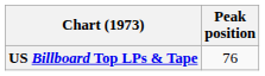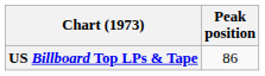US Billboard Top LPs & Tape | Peak position: 76 -> 86
